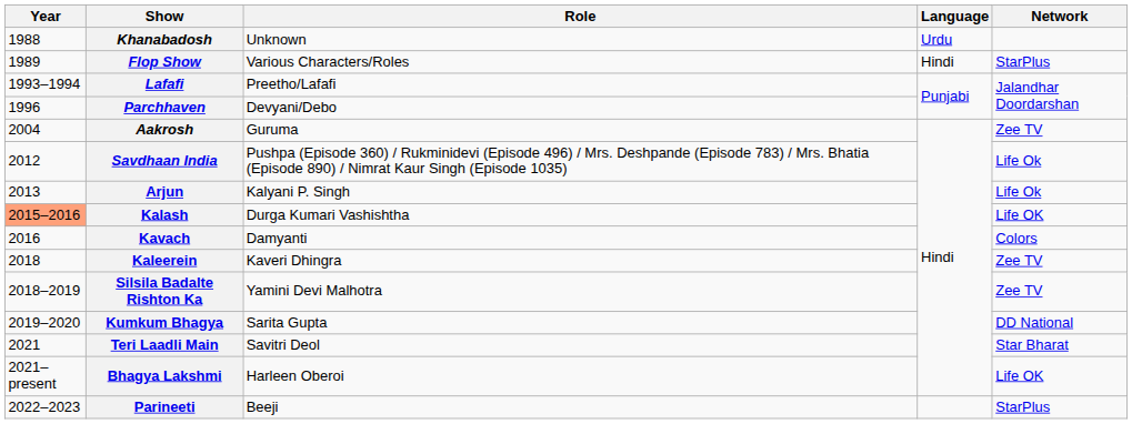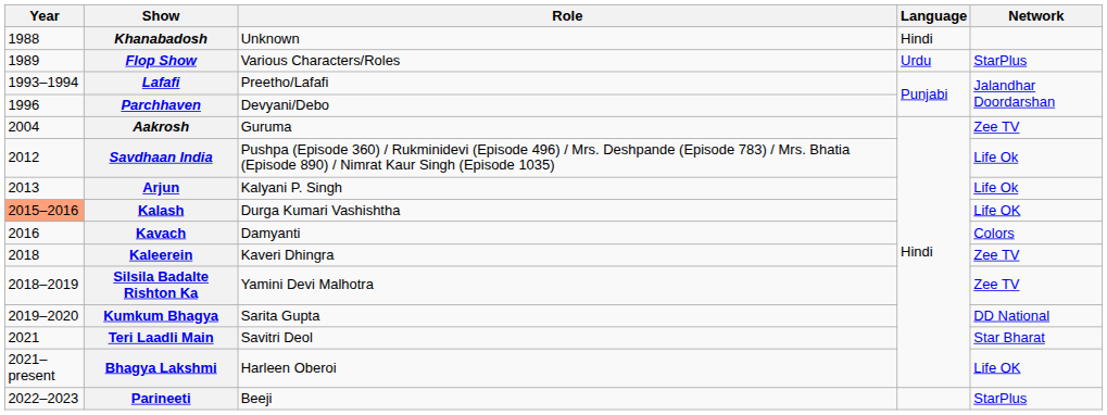Khanabadosh | Language: Urdu -> Hindi
Flop Show | Language: Hindi -> Urdu
